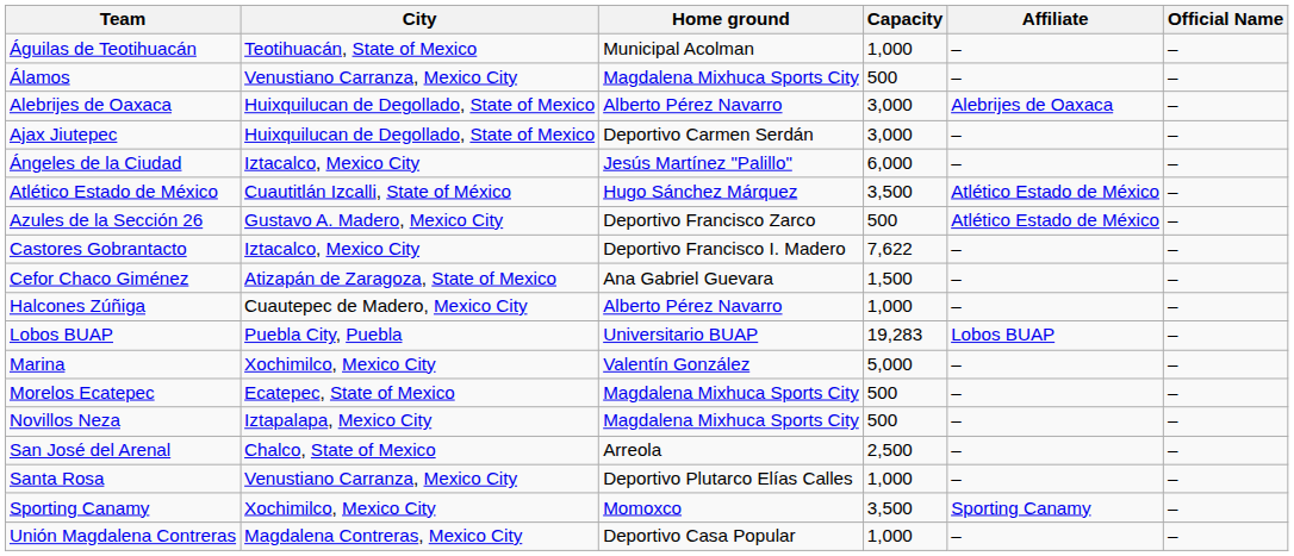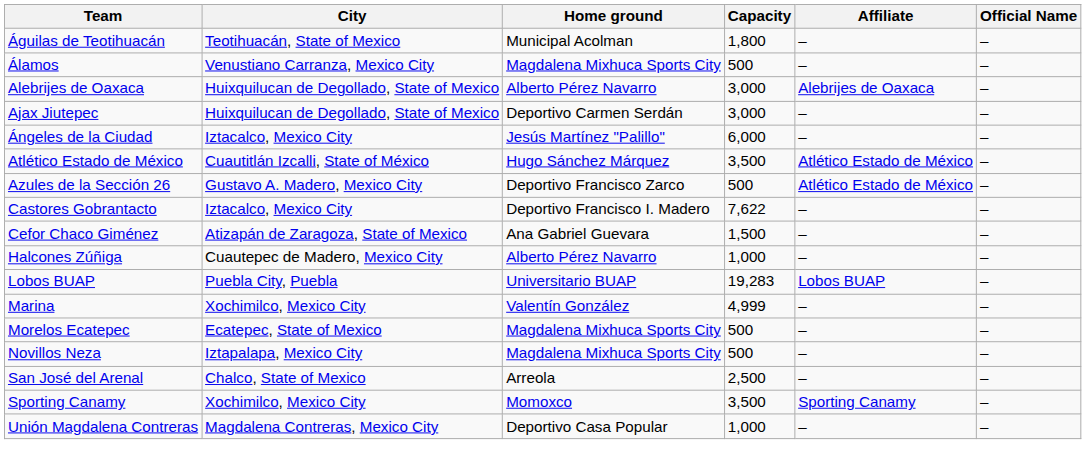Águilas de Teotihuacán | Capacity: 1,000 -> 1,800
Marina | Capacity: 5,000 -> 4,999
- row: Santa Rosa | Venustiano Carranza, Mexico City | Deportivo Plutarco Elías Calles | 1,000 | – | –
